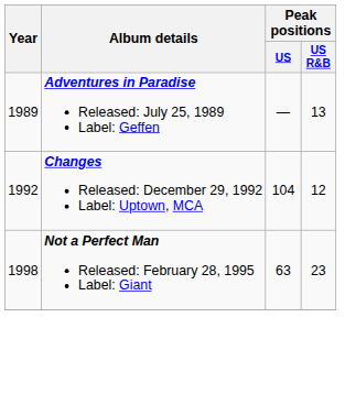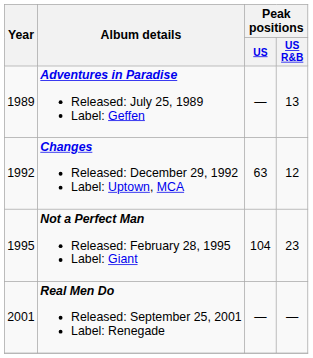Changes Released: December 29, 1992 Label: Uptown, MCA | Peak positions / US: 104 -> 63
Not a Perfect Man Released: February 28, 1995 Label: Giant | Year: 1998 -> 1995
Not a Perfect Man Released: February 28, 1995 Label: Giant | Peak positions / US: 63 -> 104
+ row: 2001 | Real Men Do Released: September 25, 2001 Label: Renegade | — | —
